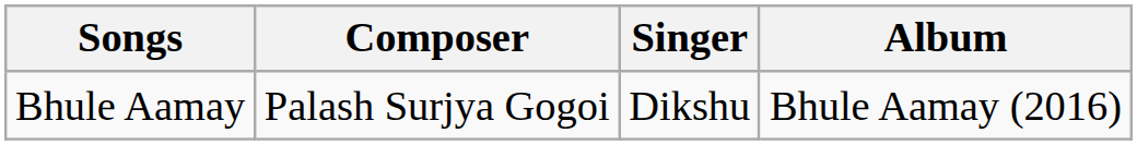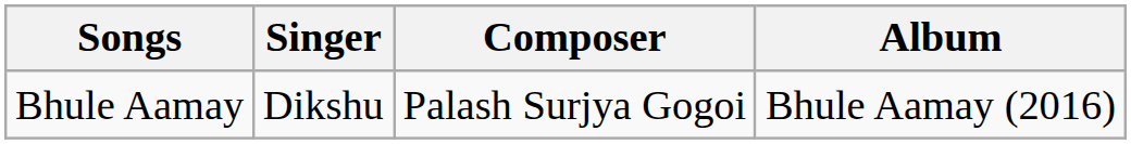columns swapped: Singer <-> Composer
